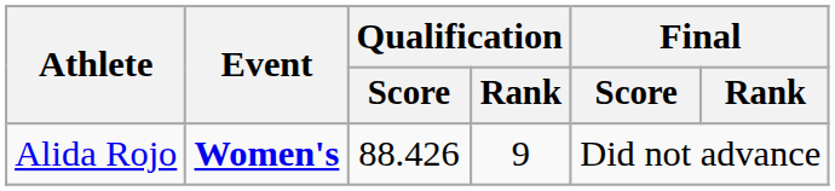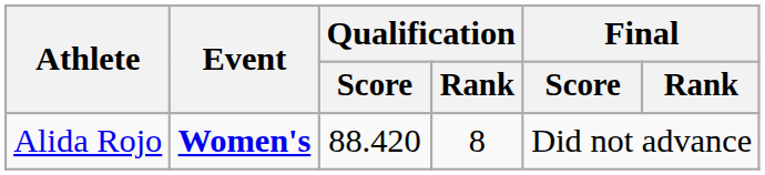Alida Rojo | Qualification / Score: 88.426 -> 88.420
Alida Rojo | Qualification / Rank: 9 -> 8
